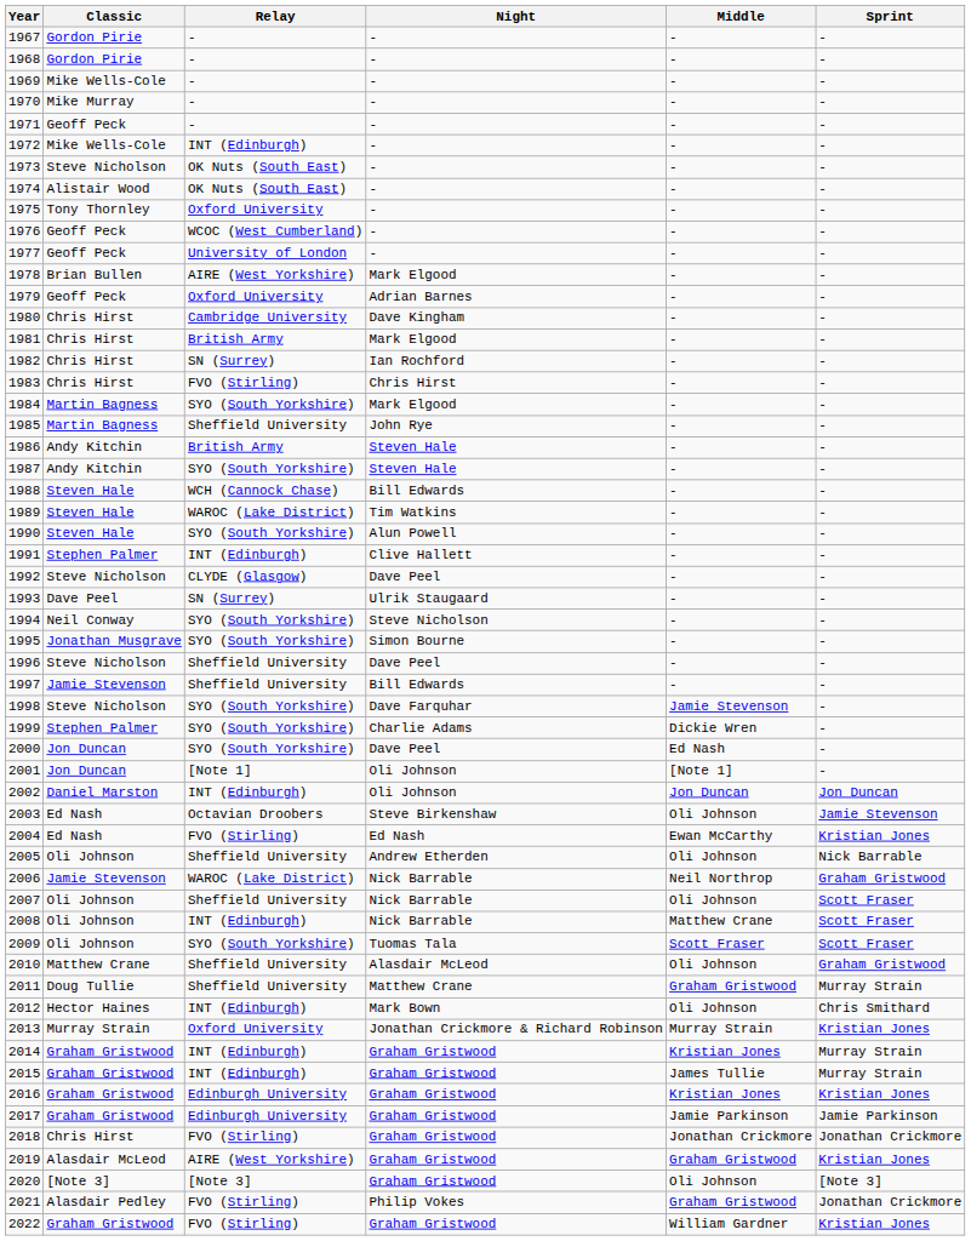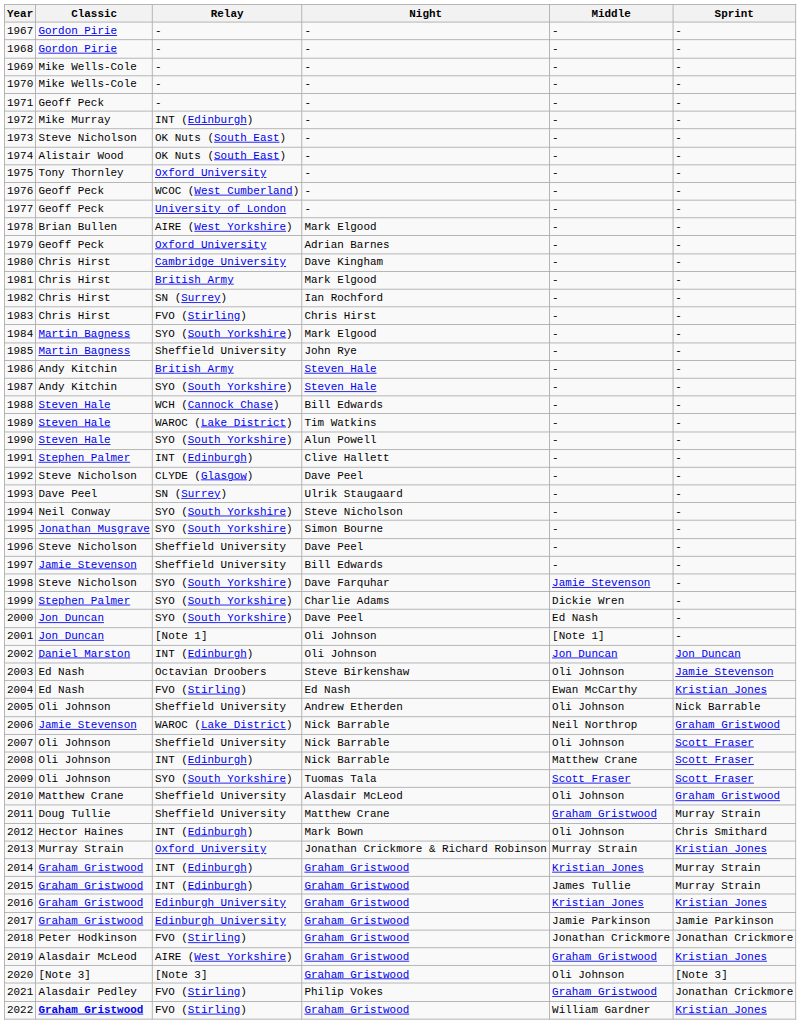1970 | Classic: Mike Murray -> Mike Wells-Cole
1972 | Classic: Mike Wells-Cole -> Mike Murray
2018 | Classic: Chris Hirst -> Peter Hodkinson
2022 | Classic: normal -> bold
